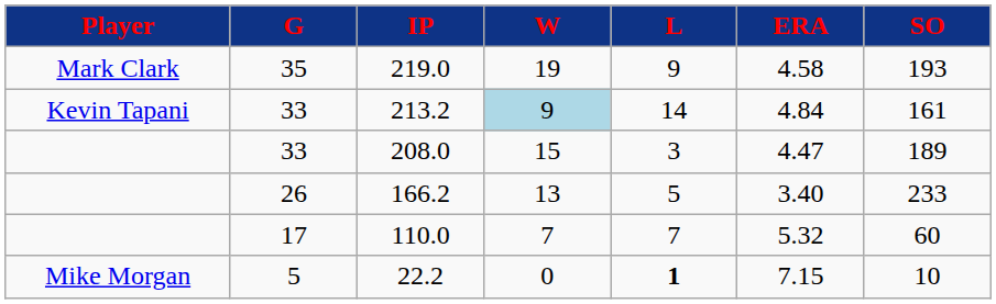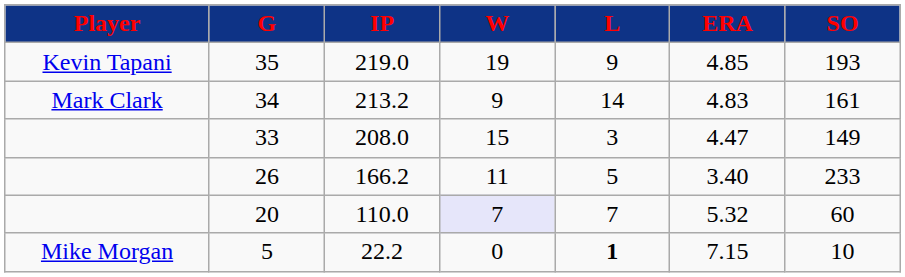219.0 | Player: Mark Clark -> Kevin Tapani
219.0 | ERA: 4.58 -> 4.85
213.2 | Player: Kevin Tapani -> Mark Clark
213.2 | G: 33 -> 34
213.2 | W: lightblue background -> no background
213.2 | ERA: 4.84 -> 4.83
208.0 | SO: 189 -> 149
166.2 | W: 13 -> 11
110.0 | G: 17 -> 20
110.0 | W: no background -> lavender background
